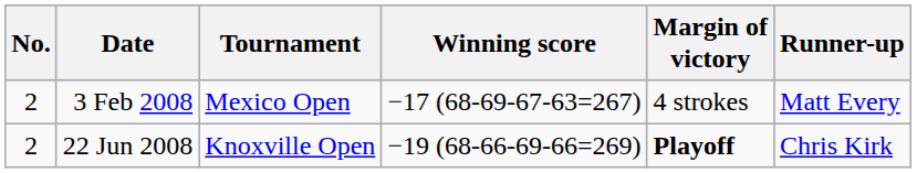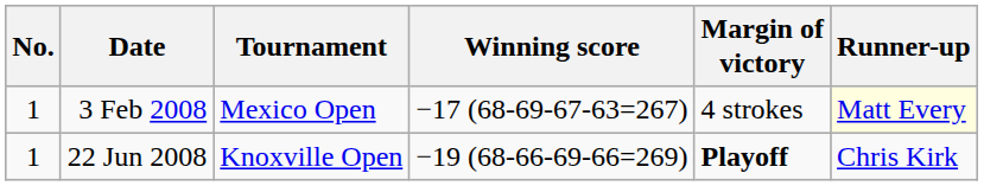3 Feb 2008 | No.: 2 -> 1
3 Feb 2008 | Runner-up: no background -> lightyellow background
22 Jun 2008 | No.: 2 -> 1
